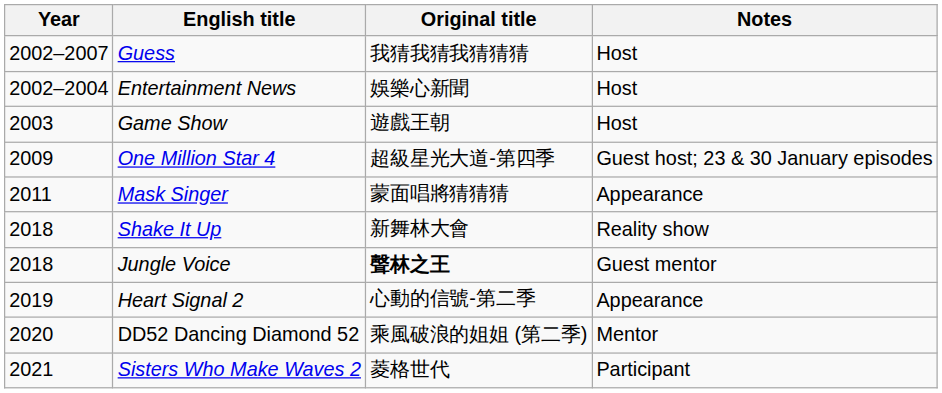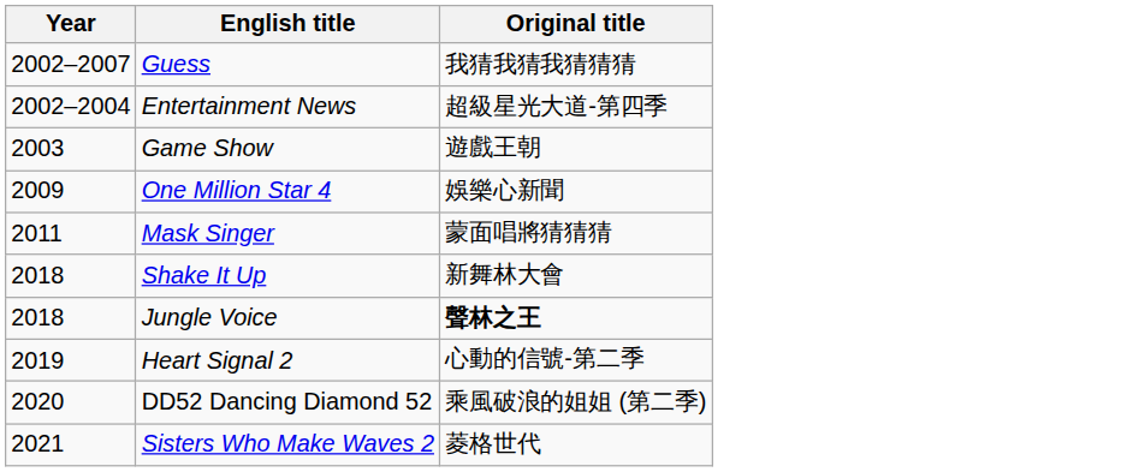- column: Notes | Host | Host | Host | Guest host; 23 & 30 January episodes | Appearance | Reality show | Guest mentor | Appearance | Mentor | Participant
Entertainment News | Original title: 娛樂心新聞 -> 超級星光大道-第四季
One Million Star 4 | Original title: 超級星光大道-第四季 -> 娛樂心新聞
